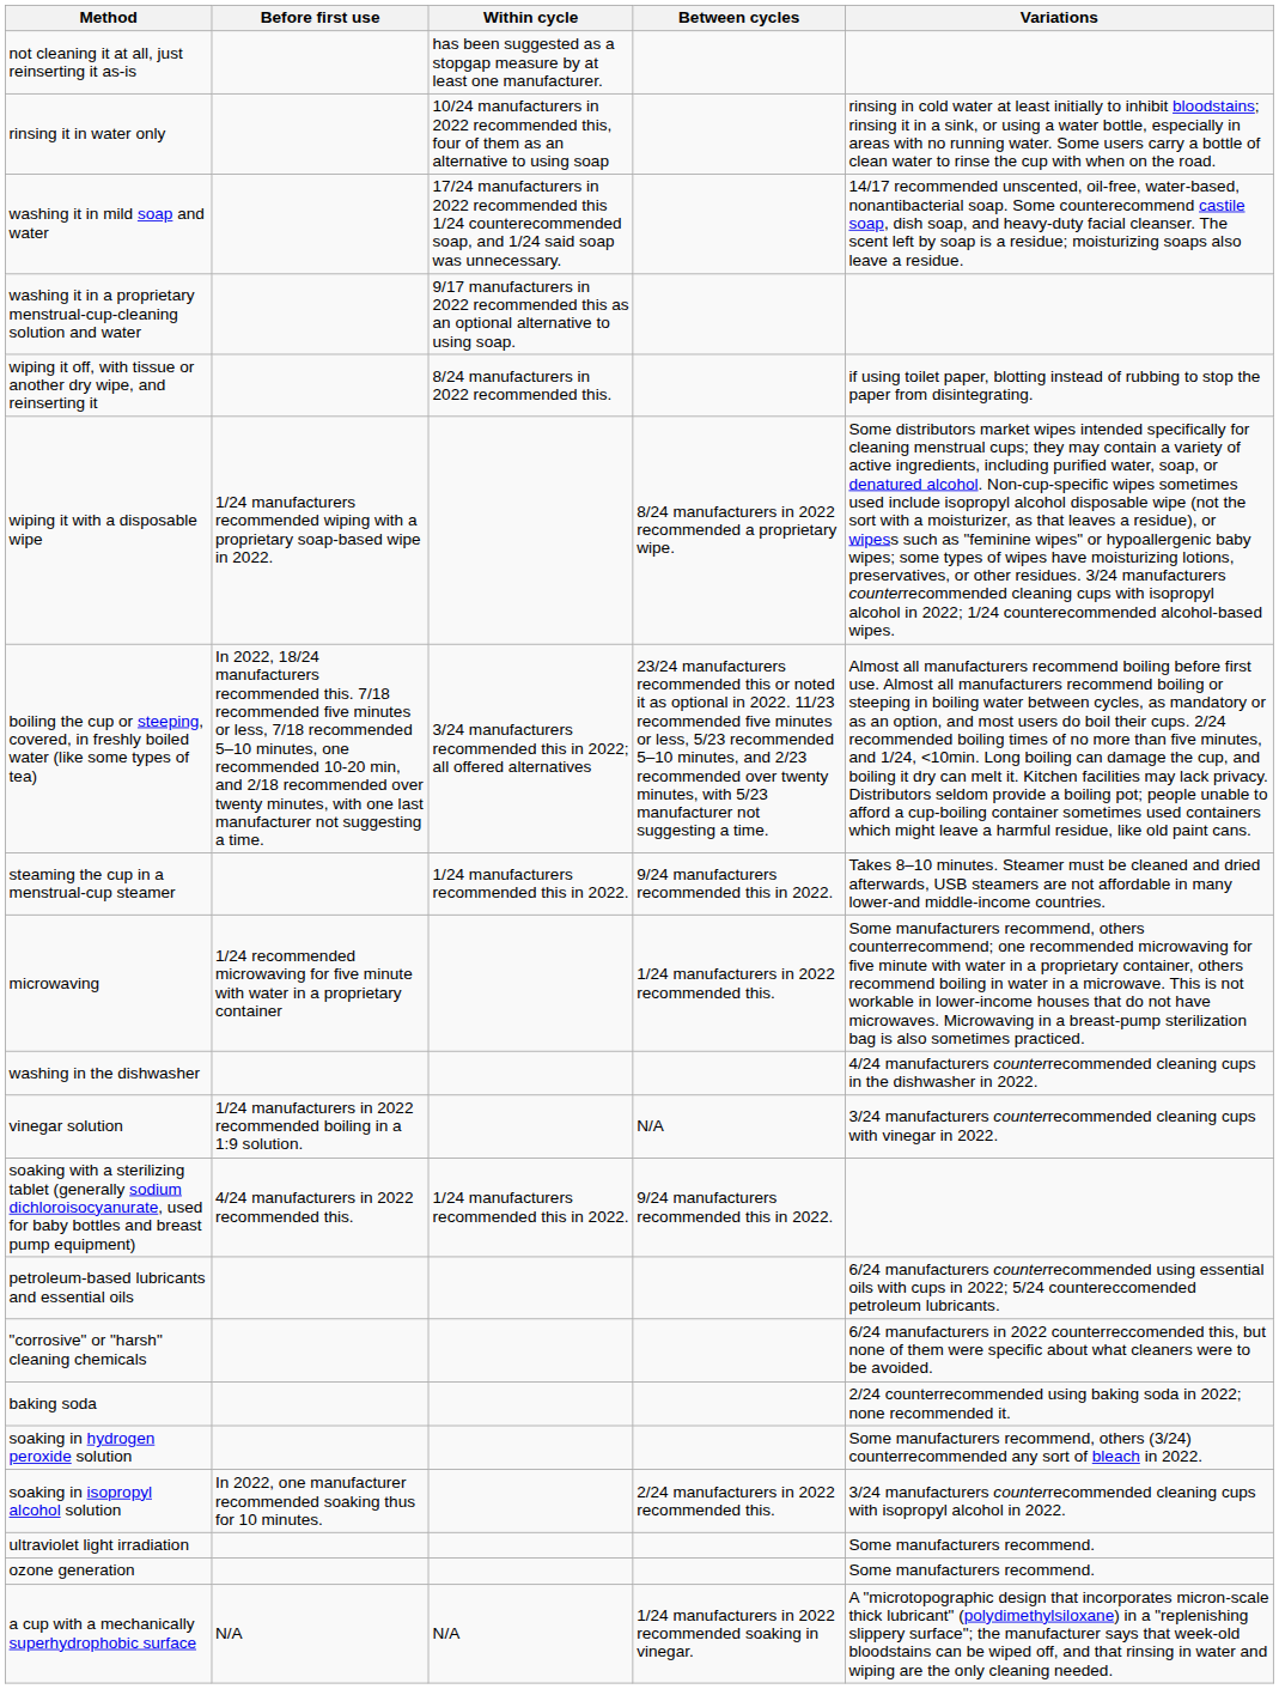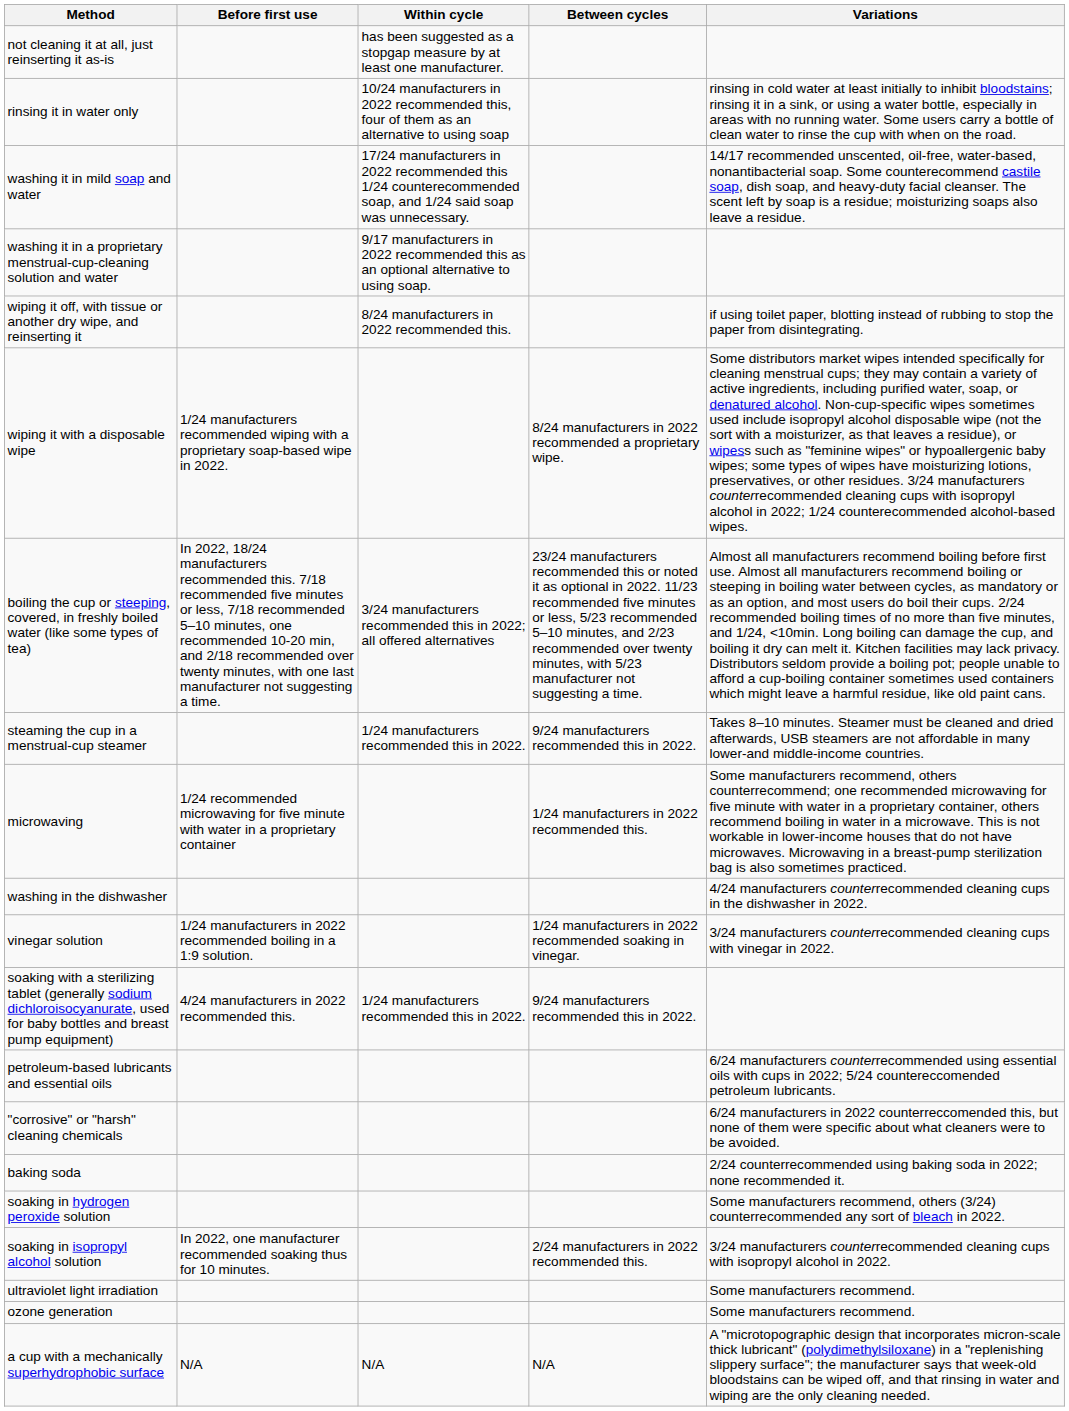vinegar solution | Between cycles: N/A -> 1/24 manufacturers in 2022 recommended soaking in vinegar.
a cup with a mechanically superhydrophobic surface | Between cycles: 1/24 manufacturers in 2022 recommended soaking in vinegar. -> N/A
